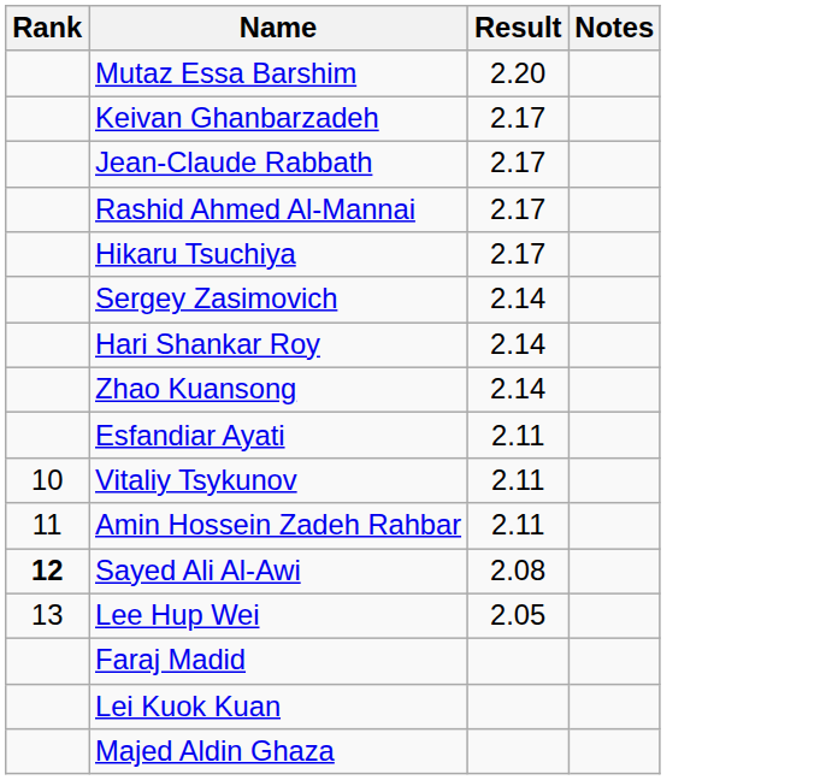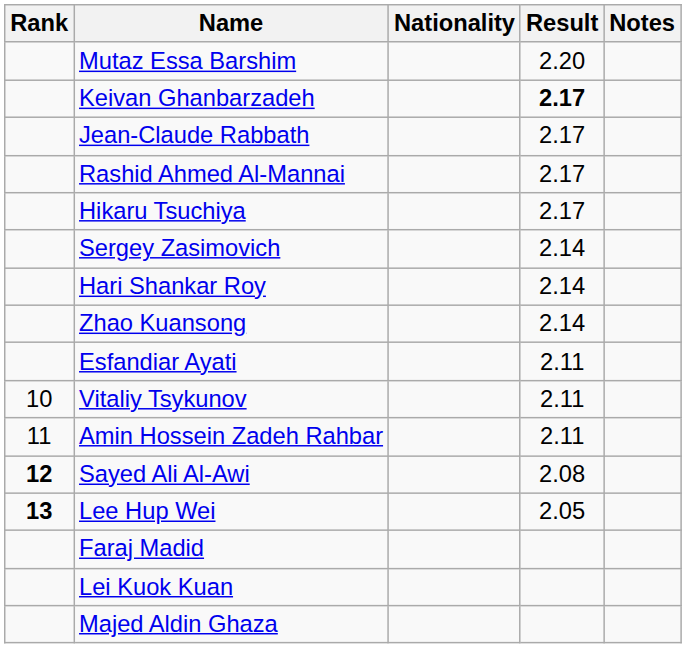+ column: Nationality
Keivan Ghanbarzadeh | Result: normal -> bold
Lee Hup Wei | Rank: normal -> bold
